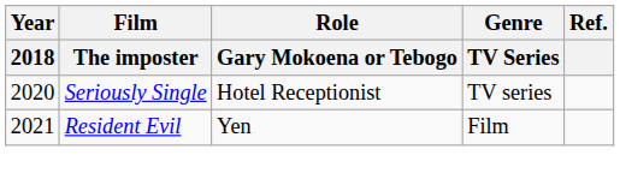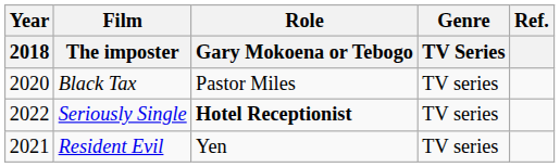+ row: 2020 | Black Tax | Pastor Miles | TV series
Seriously Single | Year / 2018: 2020 -> 2022
Seriously Single | Role / Gary Mokoena or Tebogo: normal -> bold
Resident Evil | Genre / TV Series: Film -> TV series
